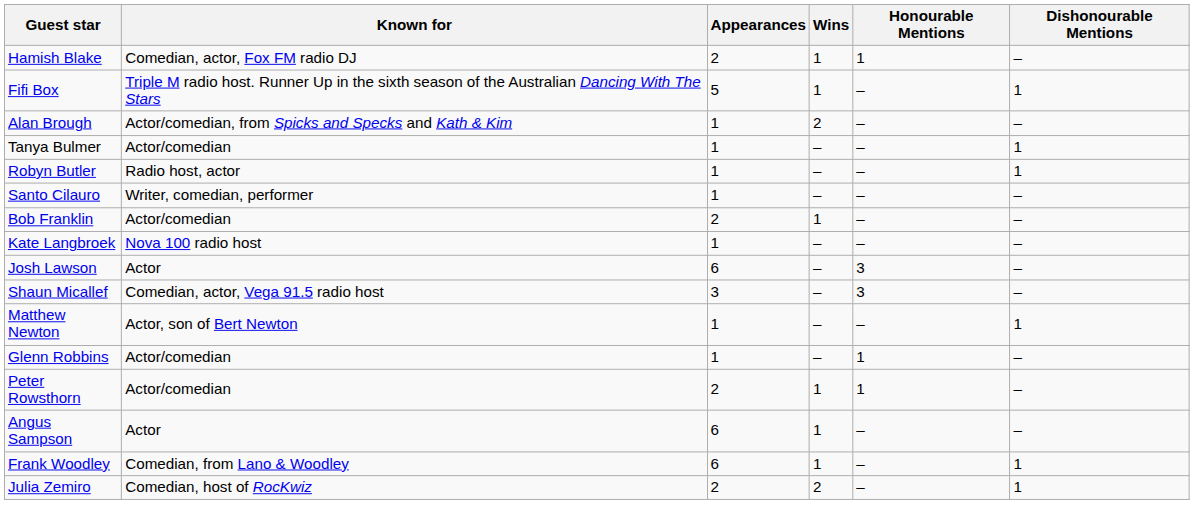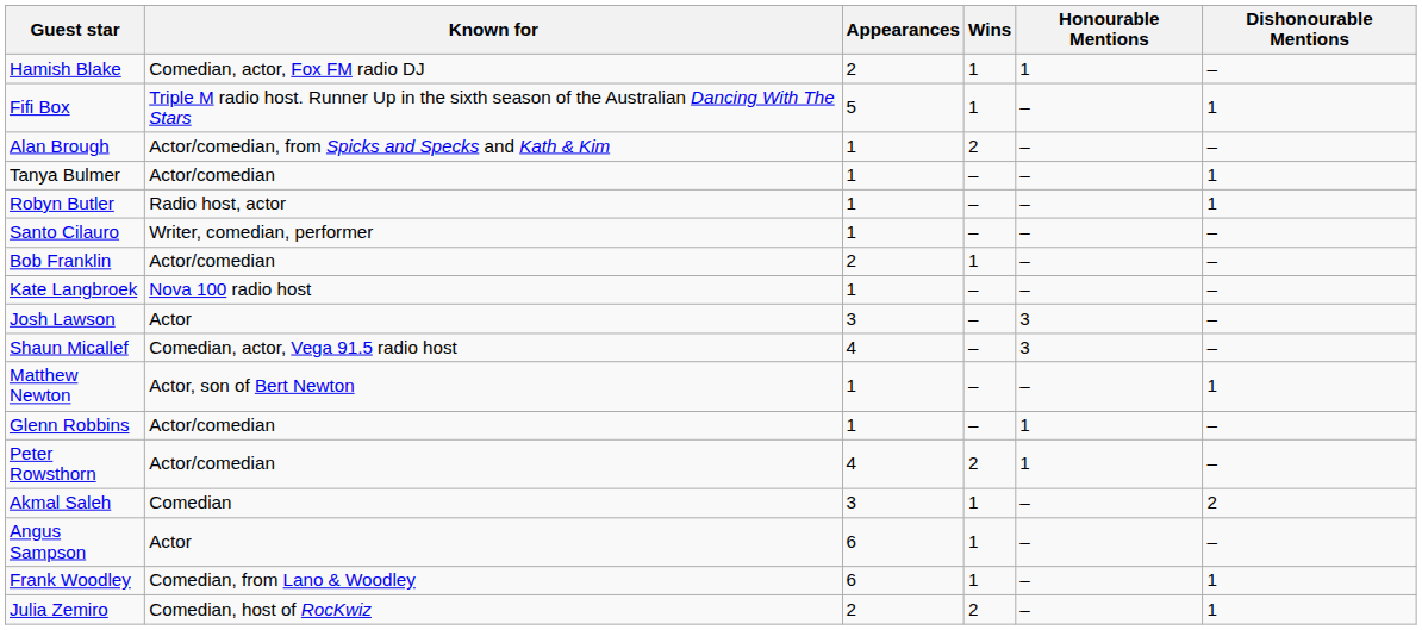Josh Lawson | Appearances: 6 -> 3
Shaun Micallef | Appearances: 3 -> 4
Peter Rowsthorn | Appearances: 2 -> 4
Peter Rowsthorn | Wins: 1 -> 2
+ row: Akmal Saleh | Comedian | 3 | 1 | – | 2
